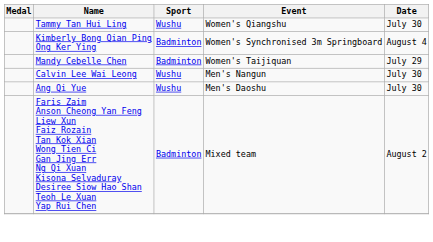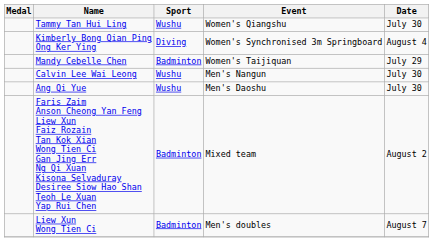Kimberly Bong Qian Ping Ong Ker Ying | Sport: Badminton -> Diving
+ row: Liew Xun Wong Tien Ci | Badminton | Men's doubles | August 7
